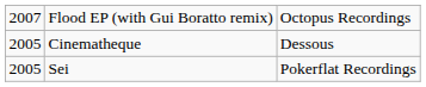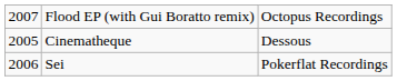Sei | column 1: 2005 -> 2006
